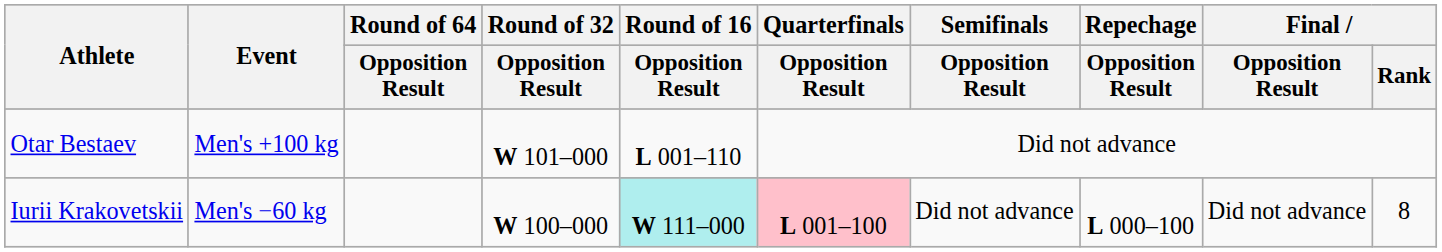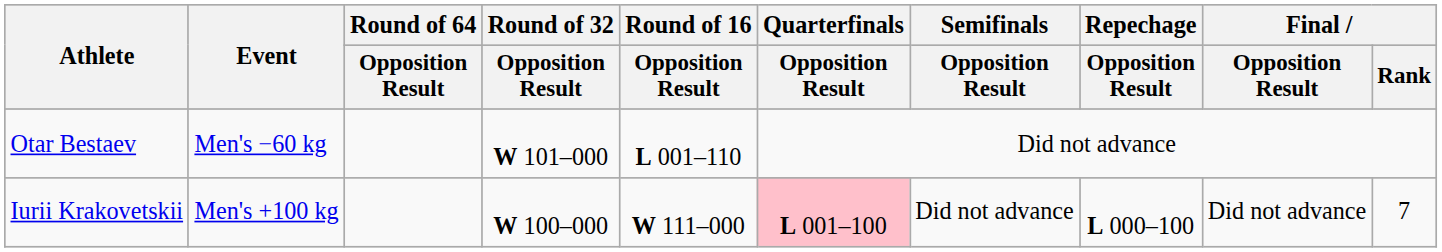Otar Bestaev | Event: Men's +100 kg -> Men's −60 kg
Iurii Krakovetskii | Event: Men's −60 kg -> Men's +100 kg
Iurii Krakovetskii | Round of 16 / Opposition Result: paleturquoise background -> no background
Iurii Krakovetskii | Final / Rank: 8 -> 7
